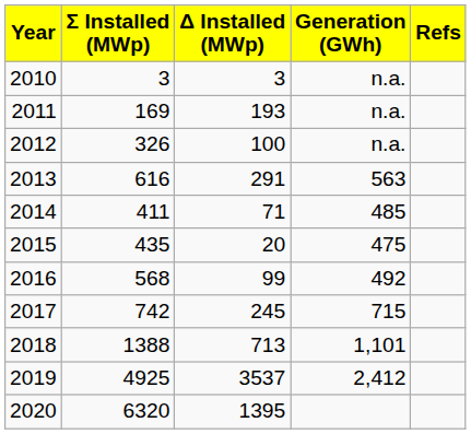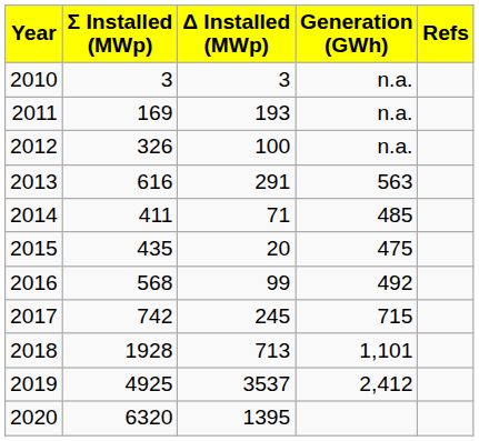2018 | Σ Installed (MWp): 1388 -> 1928
